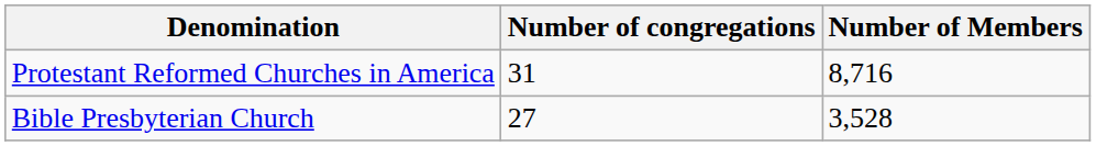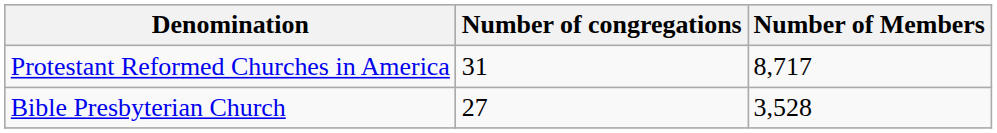Protestant Reformed Churches in America | Number of Members: 8,716 -> 8,717
